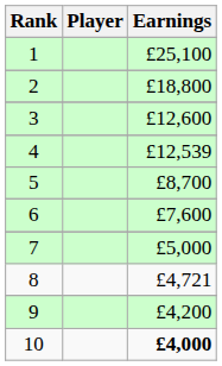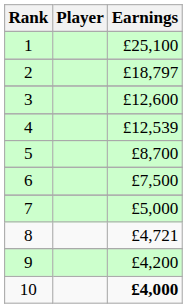2 | Earnings: £18,800 -> £18,797
6 | Earnings: £7,600 -> £7,500
